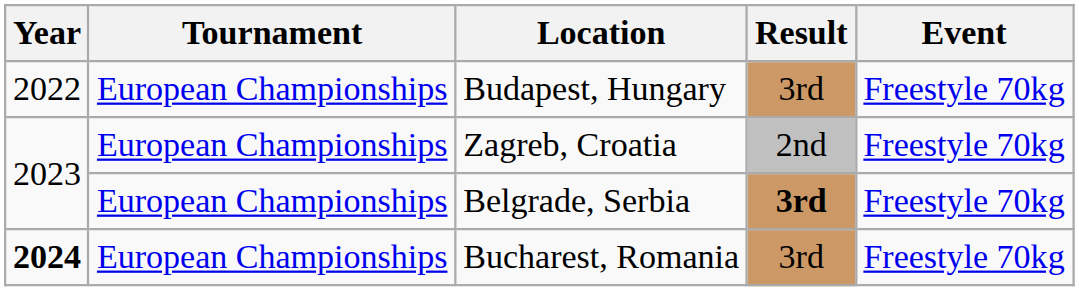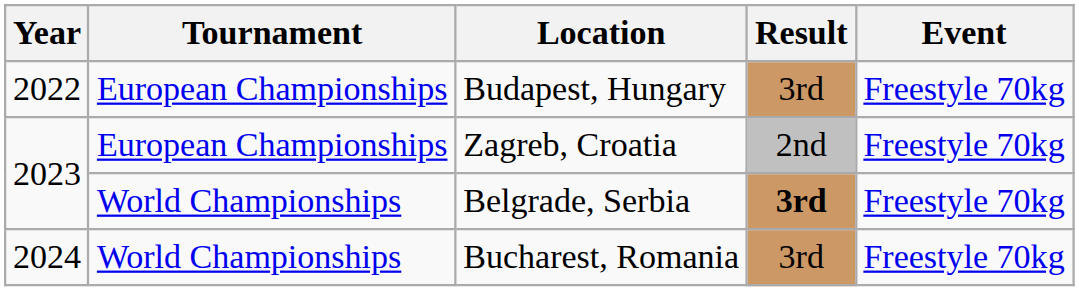Belgrade, Serbia | Tournament: European Championships -> World Championships
Bucharest, Romania | Year: bold -> normal
Bucharest, Romania | Tournament: European Championships -> World Championships
